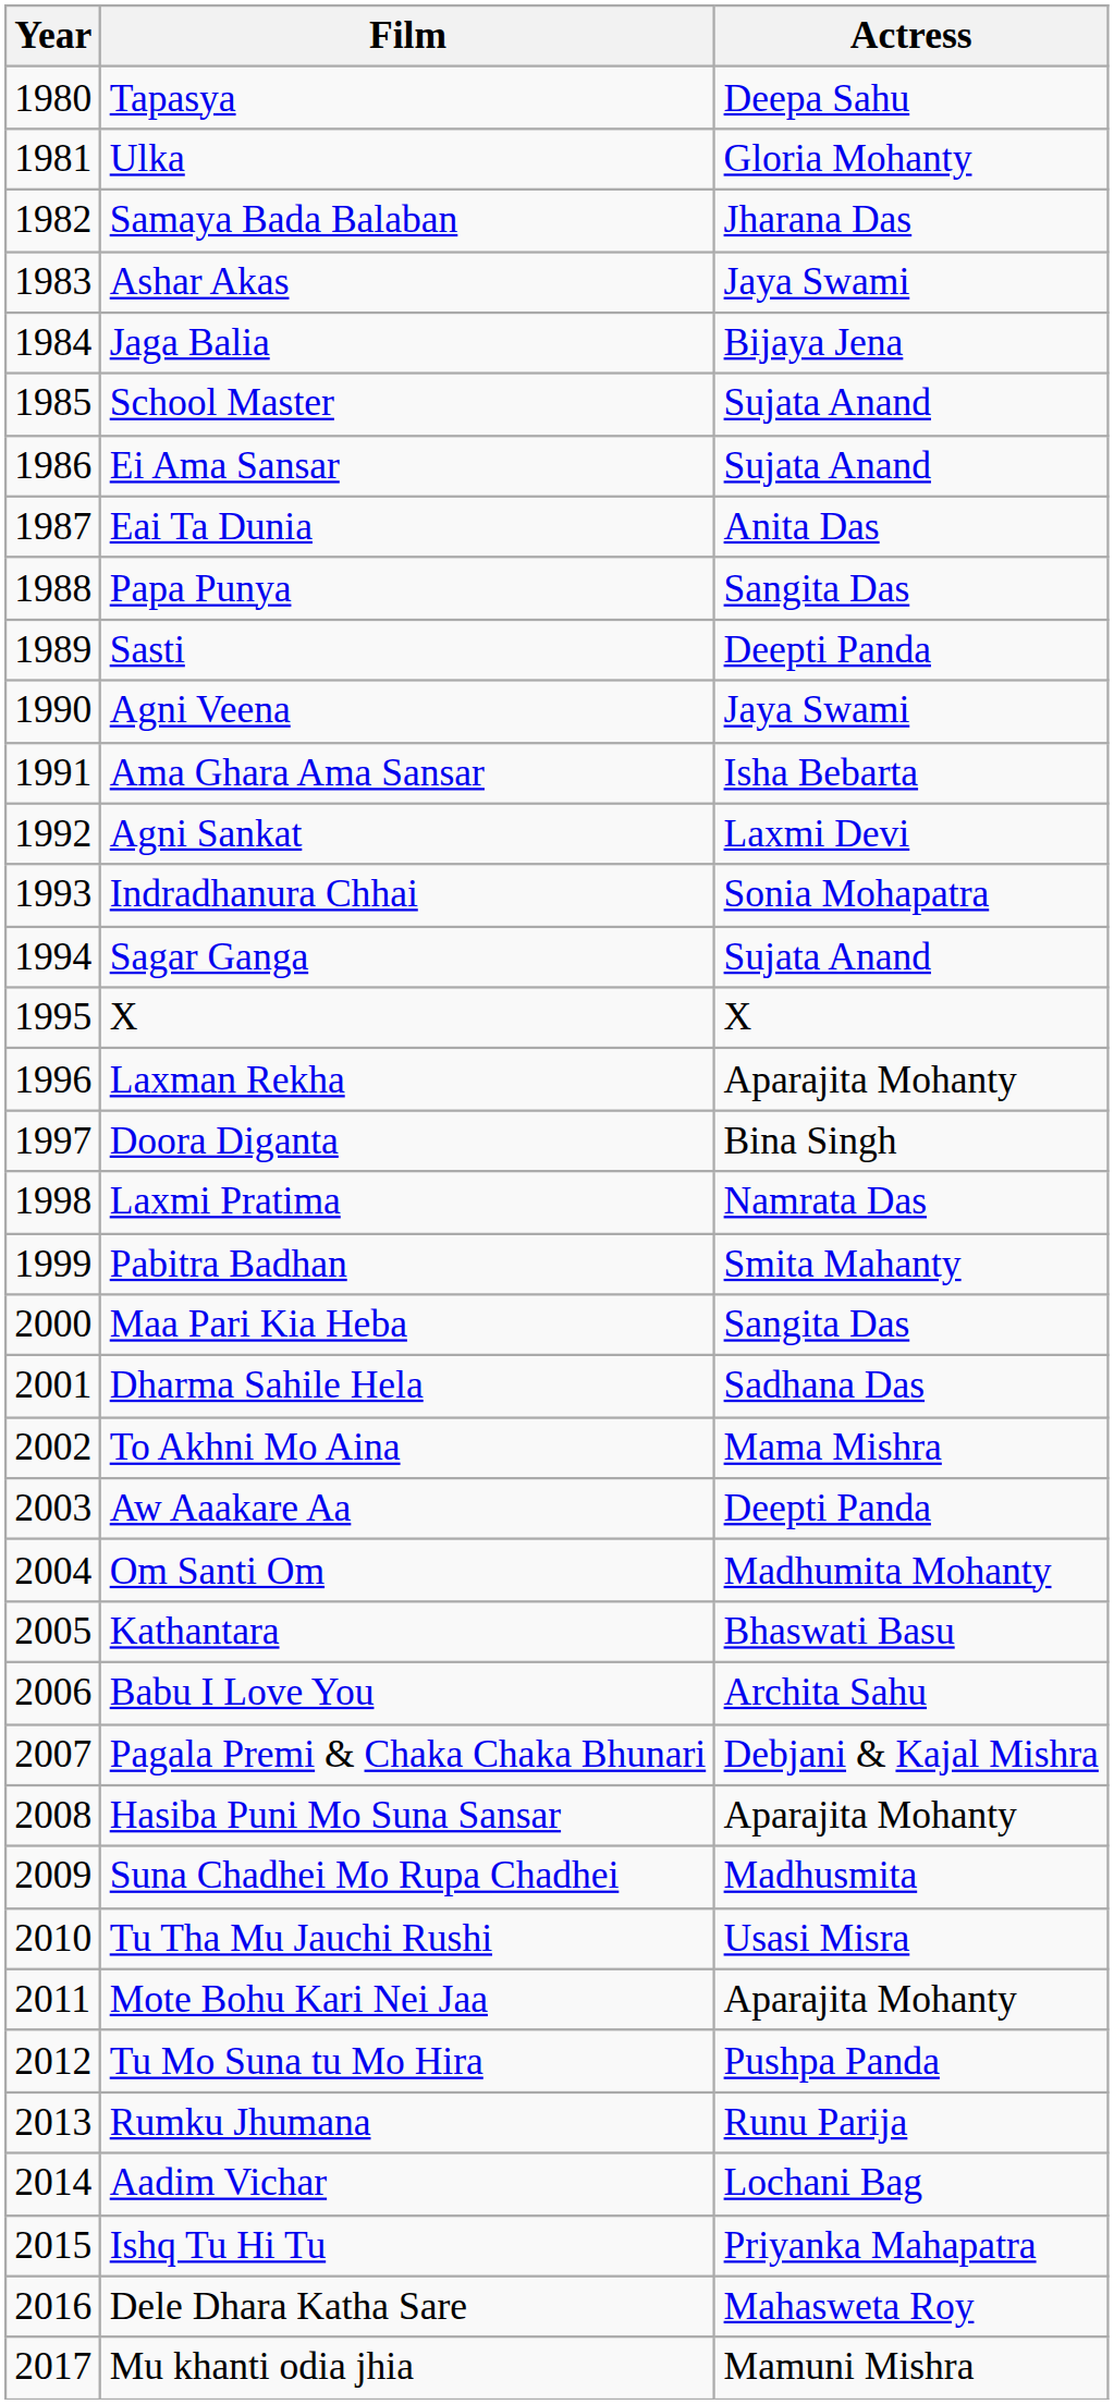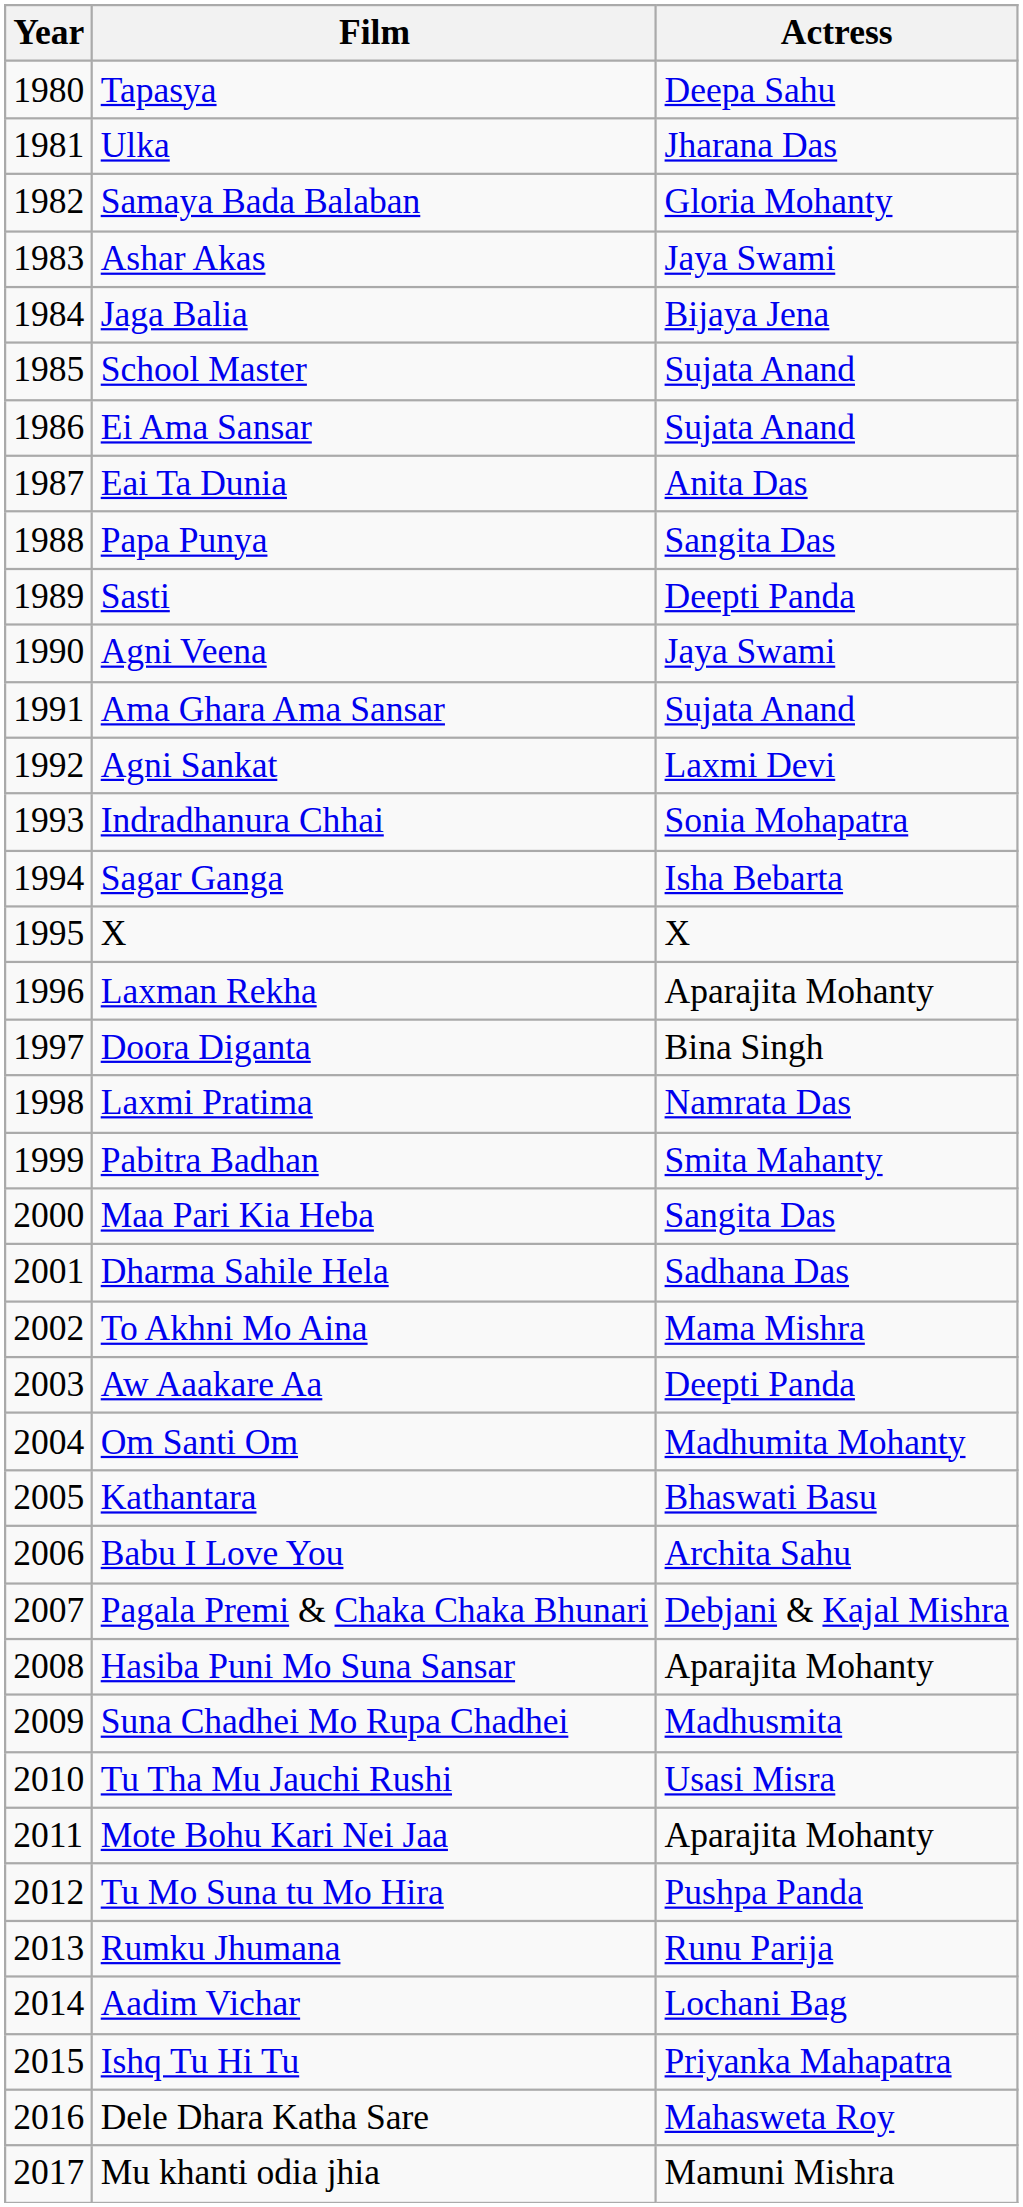Ulka | Actress: Gloria Mohanty -> Jharana Das
Samaya Bada Balaban | Actress: Jharana Das -> Gloria Mohanty
Ama Ghara Ama Sansar | Actress: Isha Bebarta -> Sujata Anand
Sagar Ganga | Actress: Sujata Anand -> Isha Bebarta
